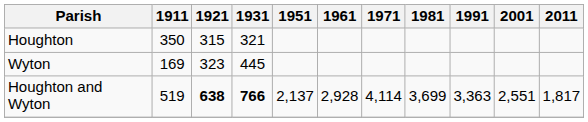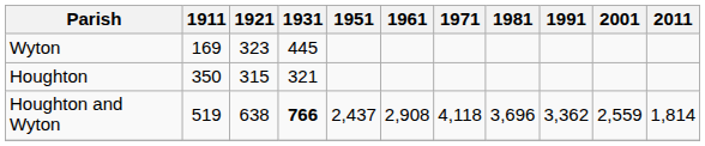rows swapped: Houghton <-> Wyton
Houghton and Wyton | 1921: bold -> normal
Houghton and Wyton | 1951: 2,137 -> 2,437
Houghton and Wyton | 1961: 2,928 -> 2,908
Houghton and Wyton | 1971: 4,114 -> 4,118
Houghton and Wyton | 1981: 3,699 -> 3,696
Houghton and Wyton | 1991: 3,363 -> 3,362
Houghton and Wyton | 2001: 2,551 -> 2,559
Houghton and Wyton | 2011: 1,817 -> 1,814
